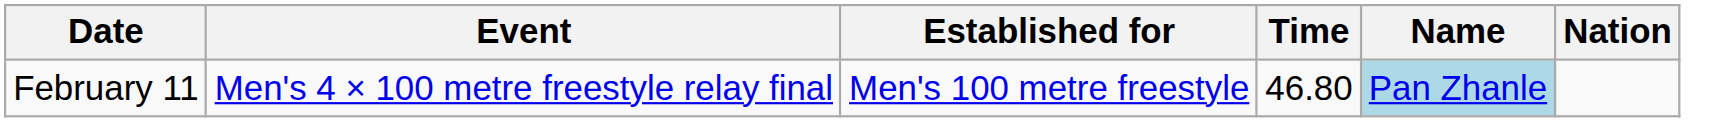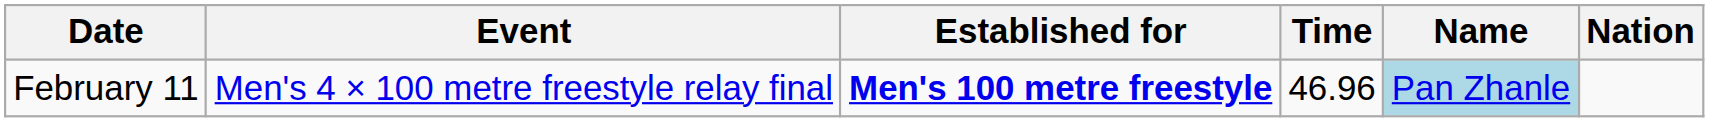February 11 | Established for: normal -> bold
February 11 | Time: 46.80 -> 46.96
